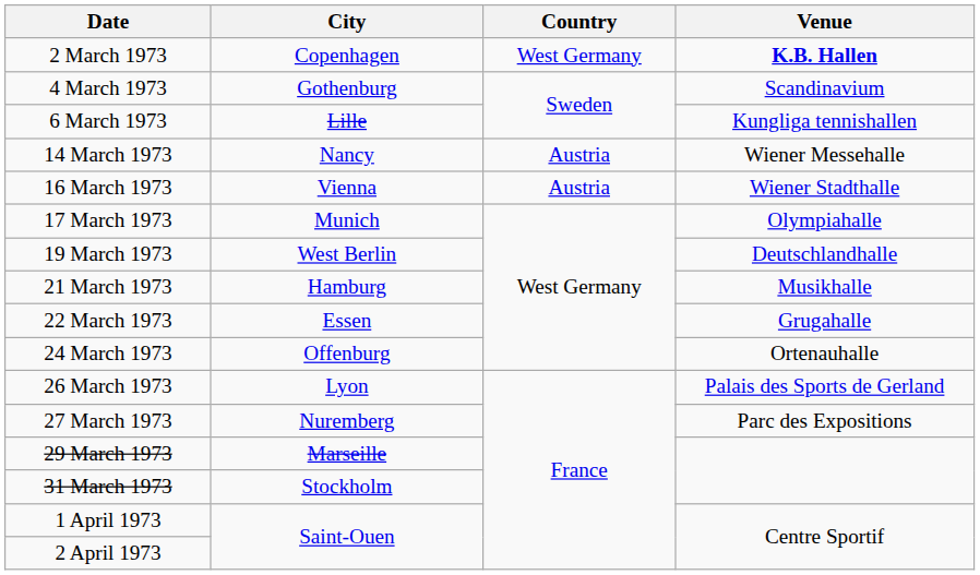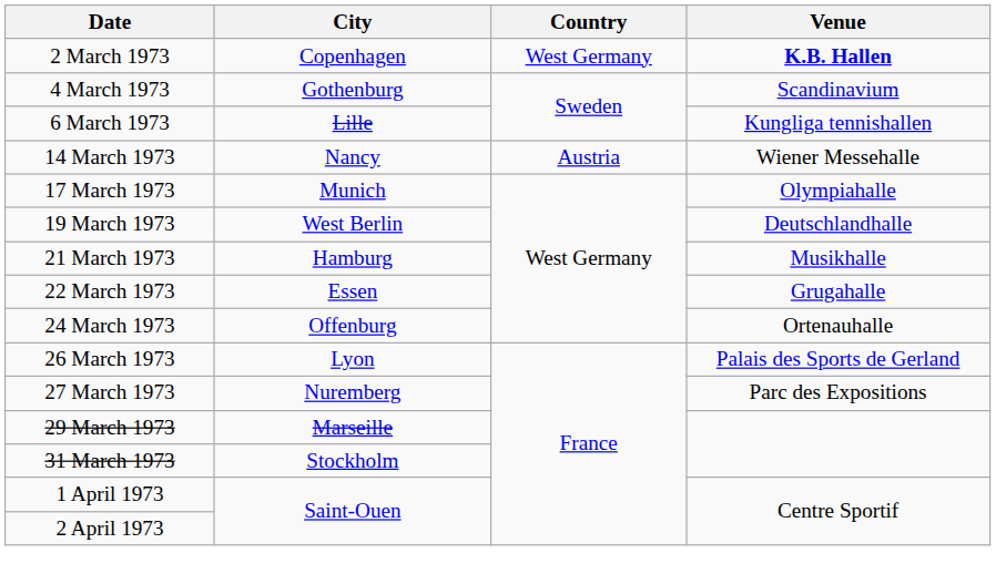- row: 16 March 1973 | Vienna | Austria | Wiener Stadthalle
